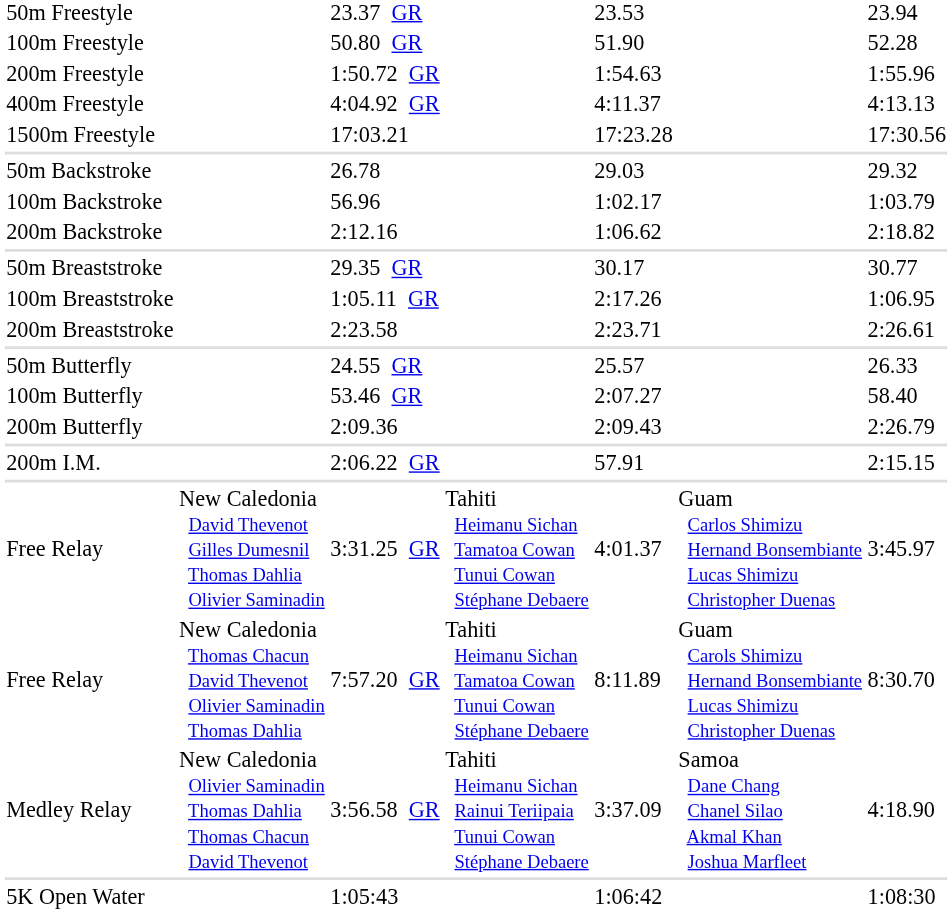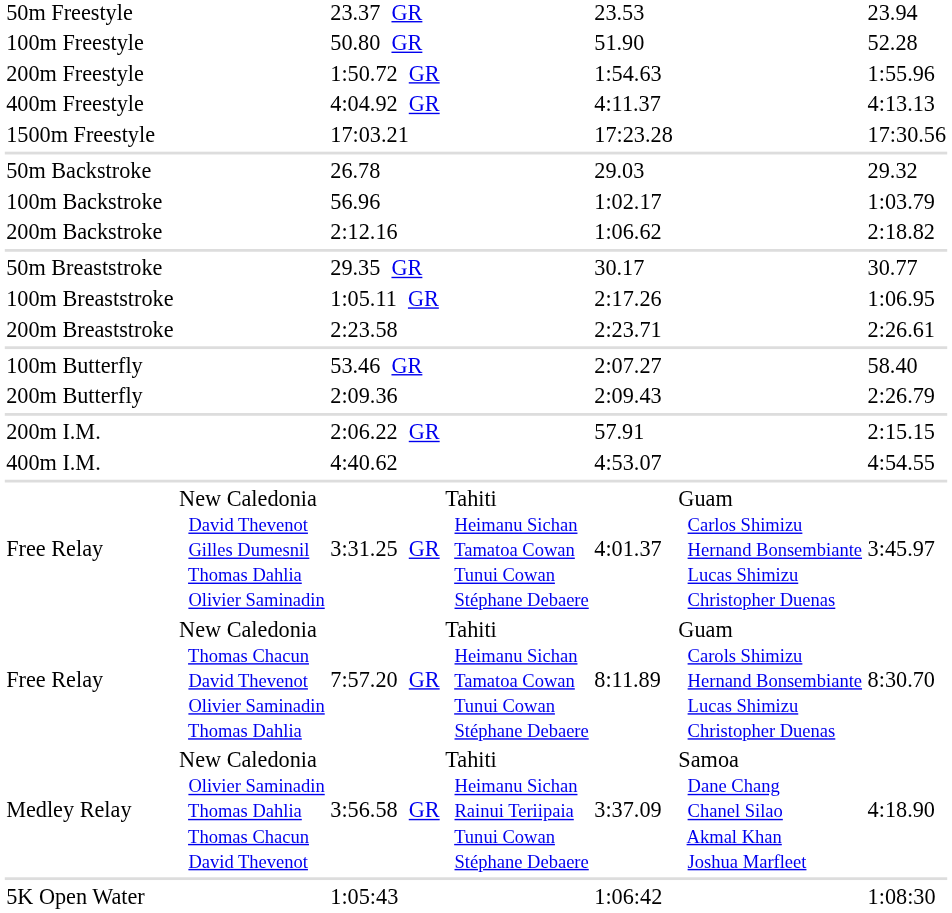- row: 50m Butterfly | 24.55 GR | 25.57 | 26.33
+ row: 400m I.M. | 4:40.62 | 4:53.07 | 4:54.55
